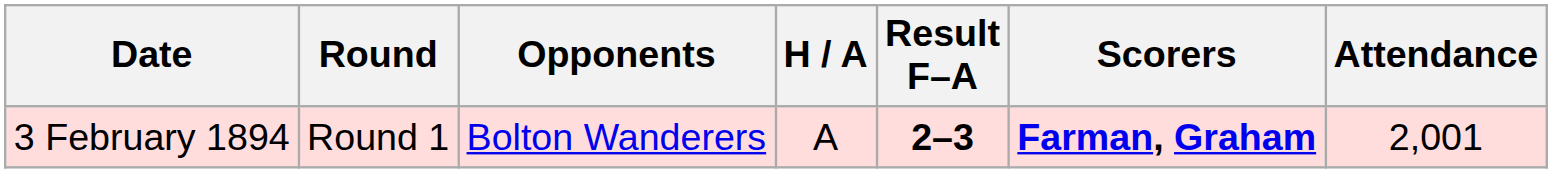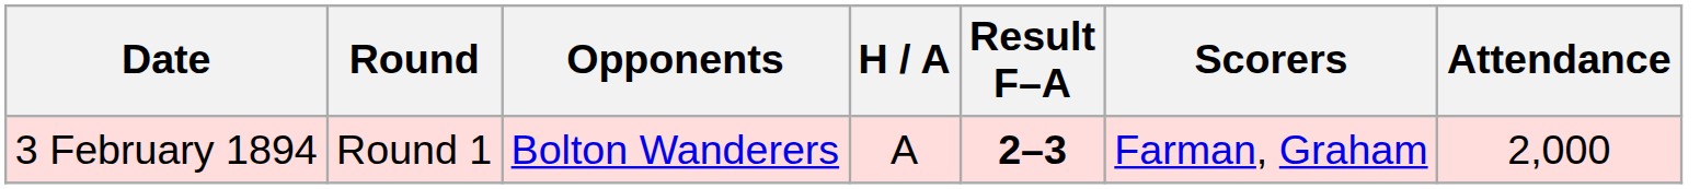3 February 1894 | Scorers: bold -> normal
3 February 1894 | Attendance: 2,001 -> 2,000
